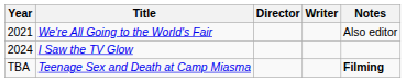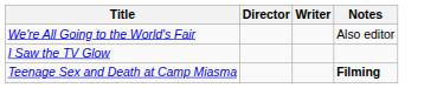- column: Year | 2021 | 2024 | TBA
